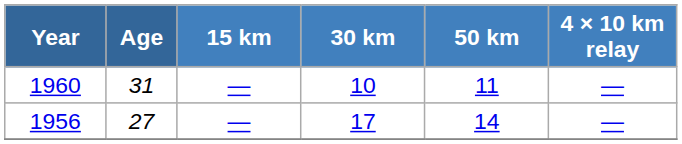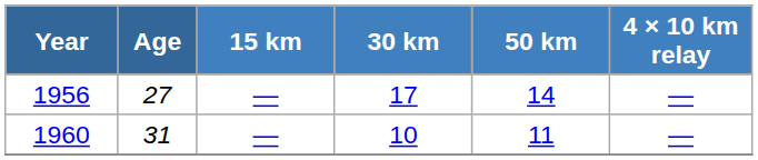rows swapped: 1956 <-> 1960
